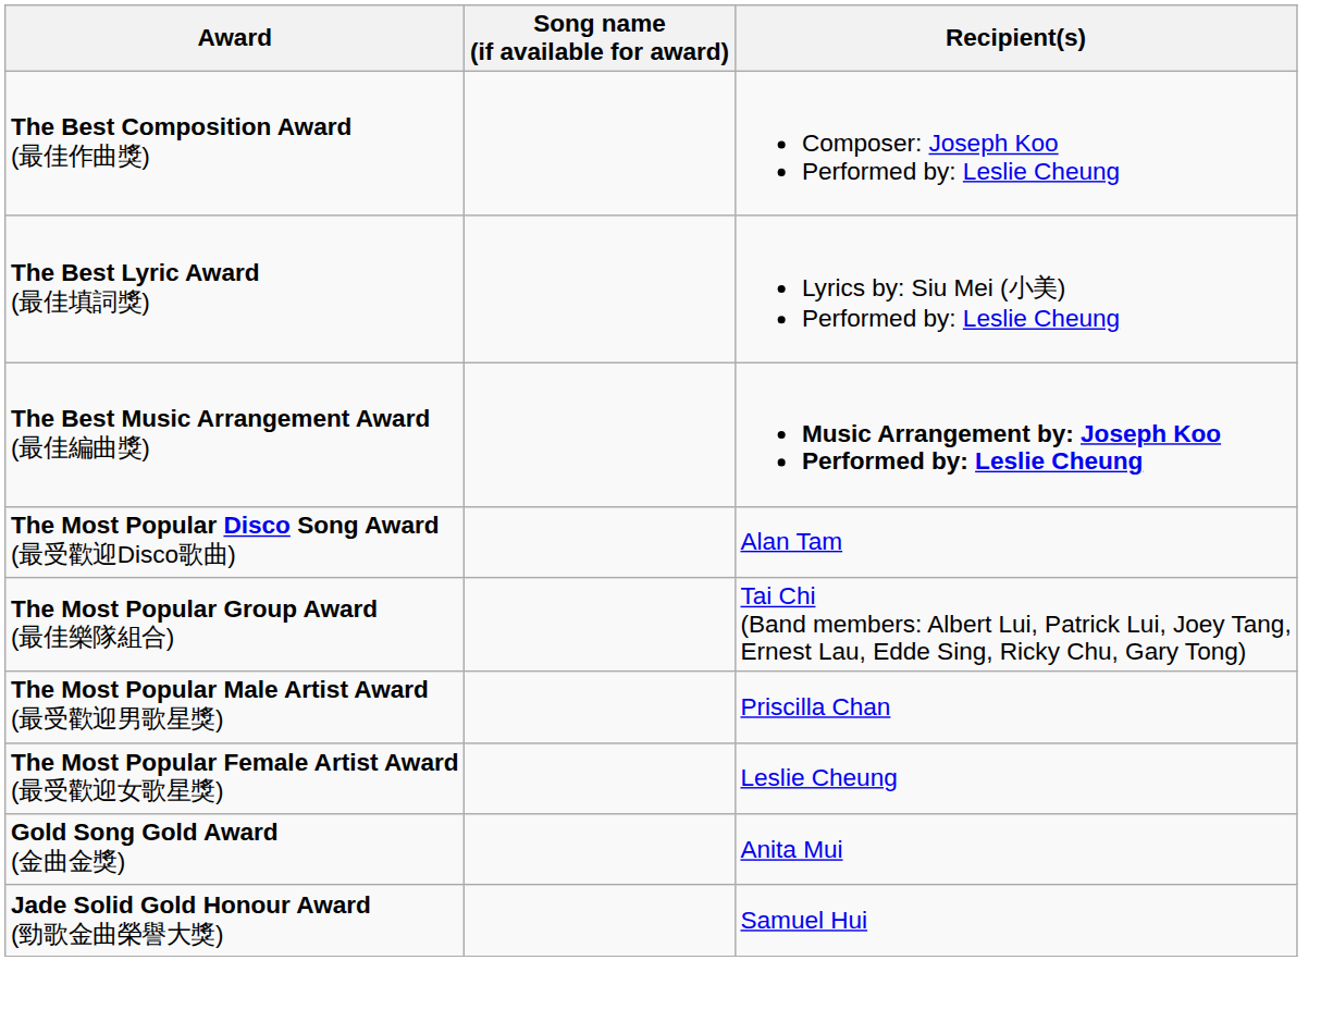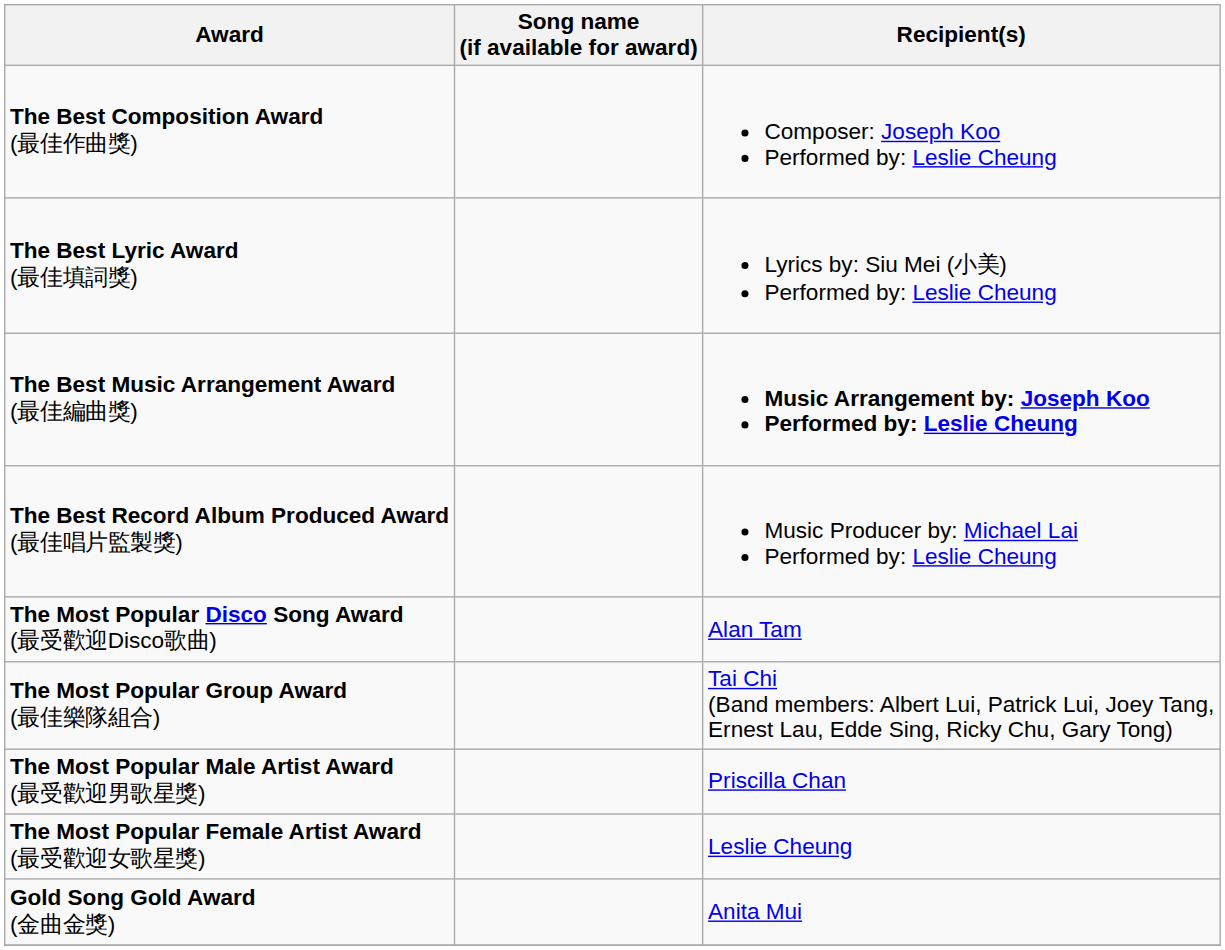+ row: The Best Record Album Produced Award (最佳唱片監製獎) | Music Producer by: Michael Lai Performed by: Leslie Cheung
- row: Jade Solid Gold Honour Award (勁歌金曲榮譽大獎) | Samuel Hui
